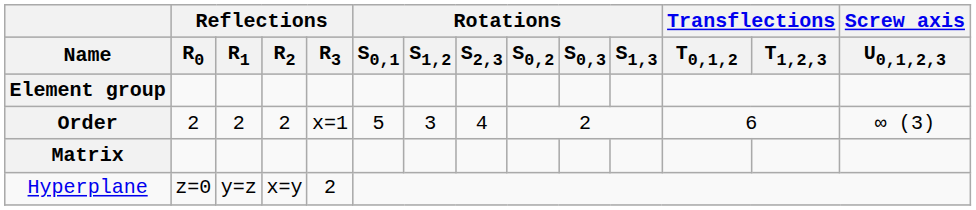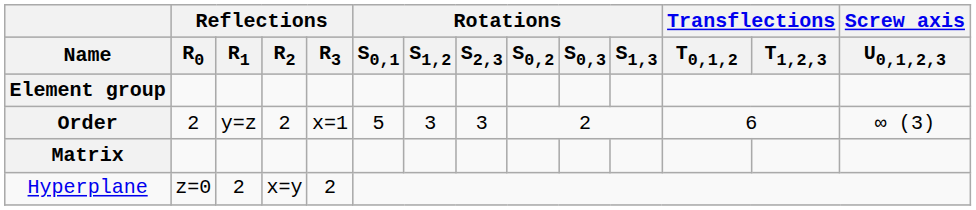Order | Reflections / R1: 2 -> y=z
Order | Rotations / S2,3: 4 -> 3
Hyperplane | Reflections / R1: y=z -> 2
